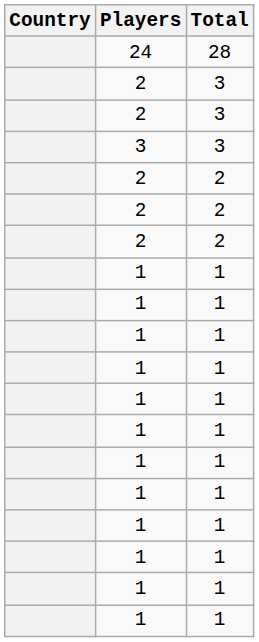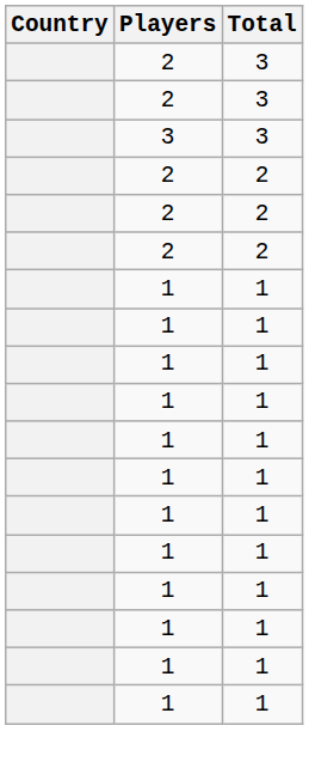- row: 24 | 28
